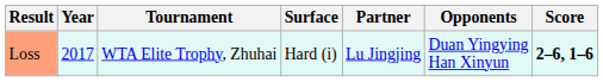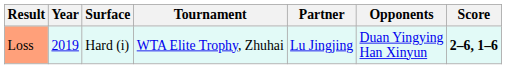columns swapped: Tournament <-> Surface
Loss | Year: 2017 -> 2019
